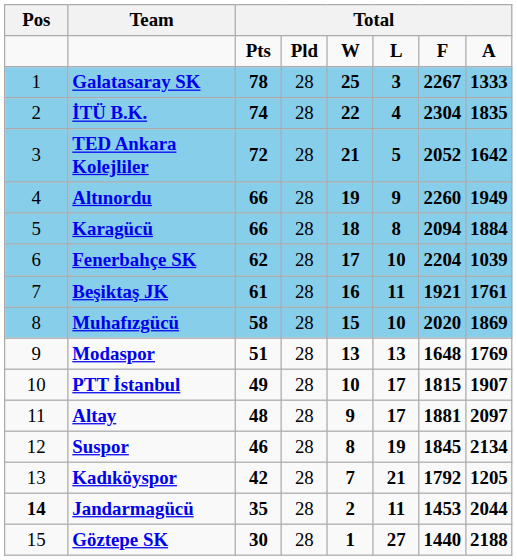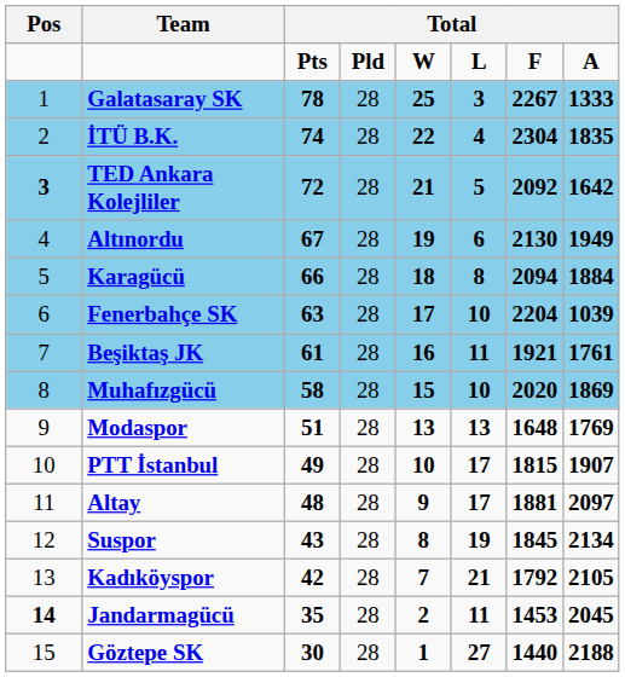TED Ankara Kolejliler | Pos: normal -> bold
TED Ankara Kolejliler | column 7: 2052 -> 2092
Altınordu | column 3: 66 -> 67
Altınordu | column 6: 9 -> 6
Altınordu | column 7: 2260 -> 2130
Fenerbahçe SK | column 3: 62 -> 63
Suspor | column 3: 46 -> 43
Kadıköyspor | column 8: 1205 -> 2105
Jandarmagücü | column 8: 2044 -> 2045
